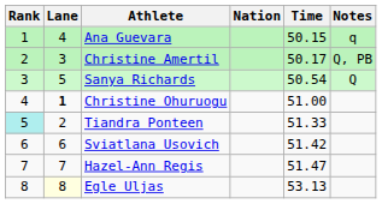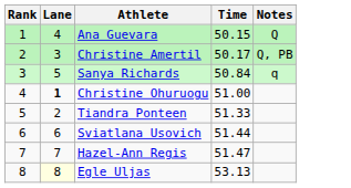- column: Nation
Ana Guevara | Notes: q -> Q
Sanya Richards | Time: 50.54 -> 50.84
Sanya Richards | Notes: Q -> q
Tiandra Ponteen | Rank: paleturquoise background -> no background
Sviatlana Usovich | Time: 51.42 -> 51.44
